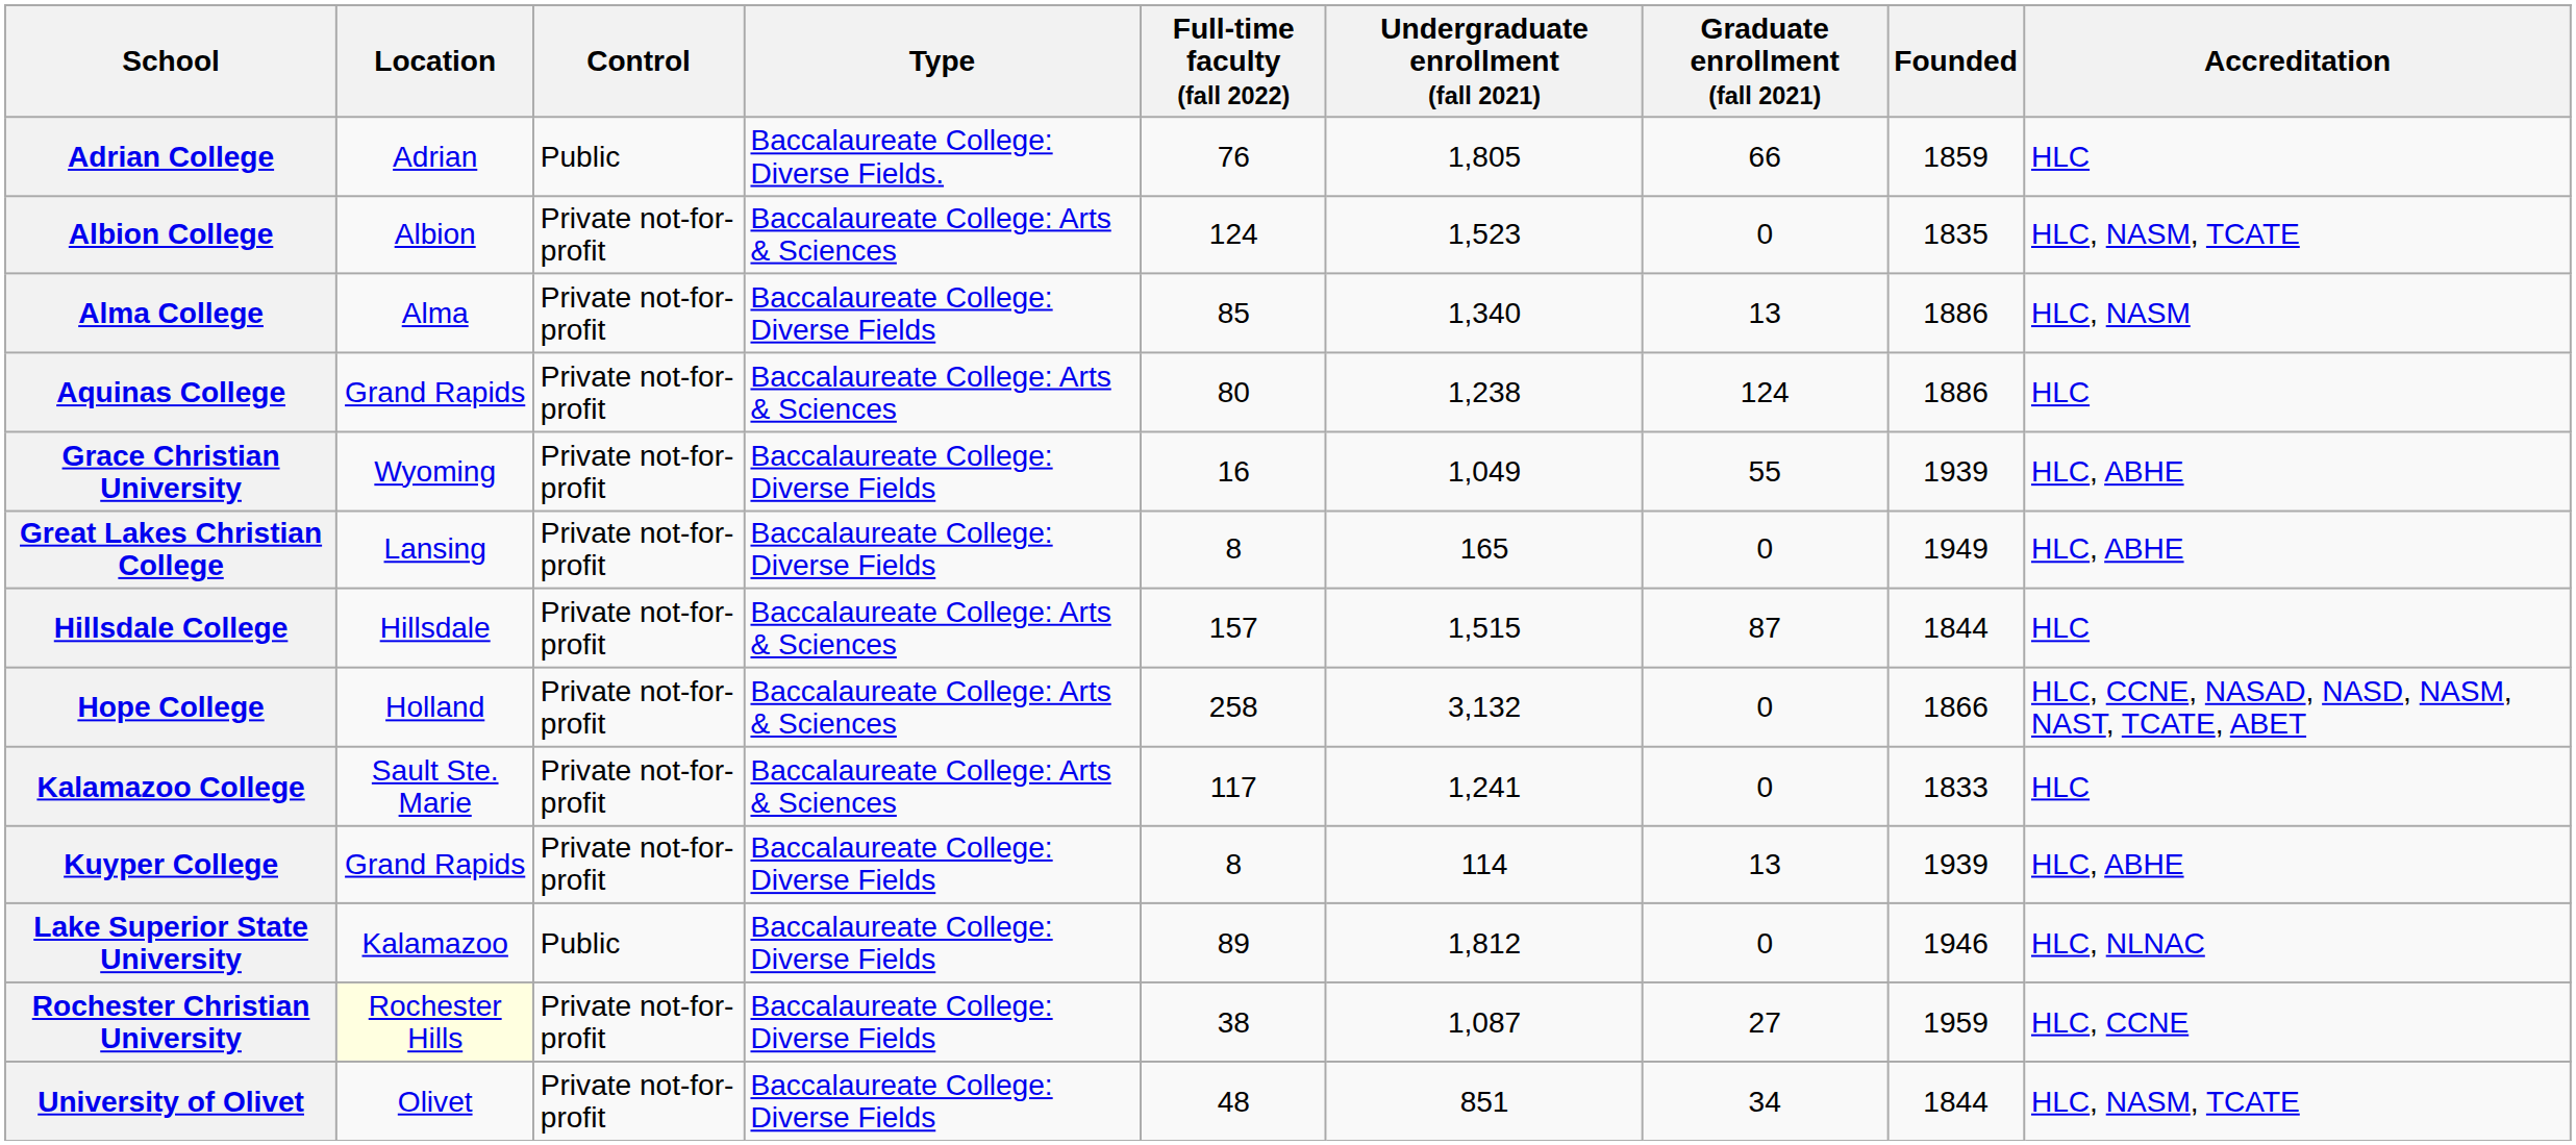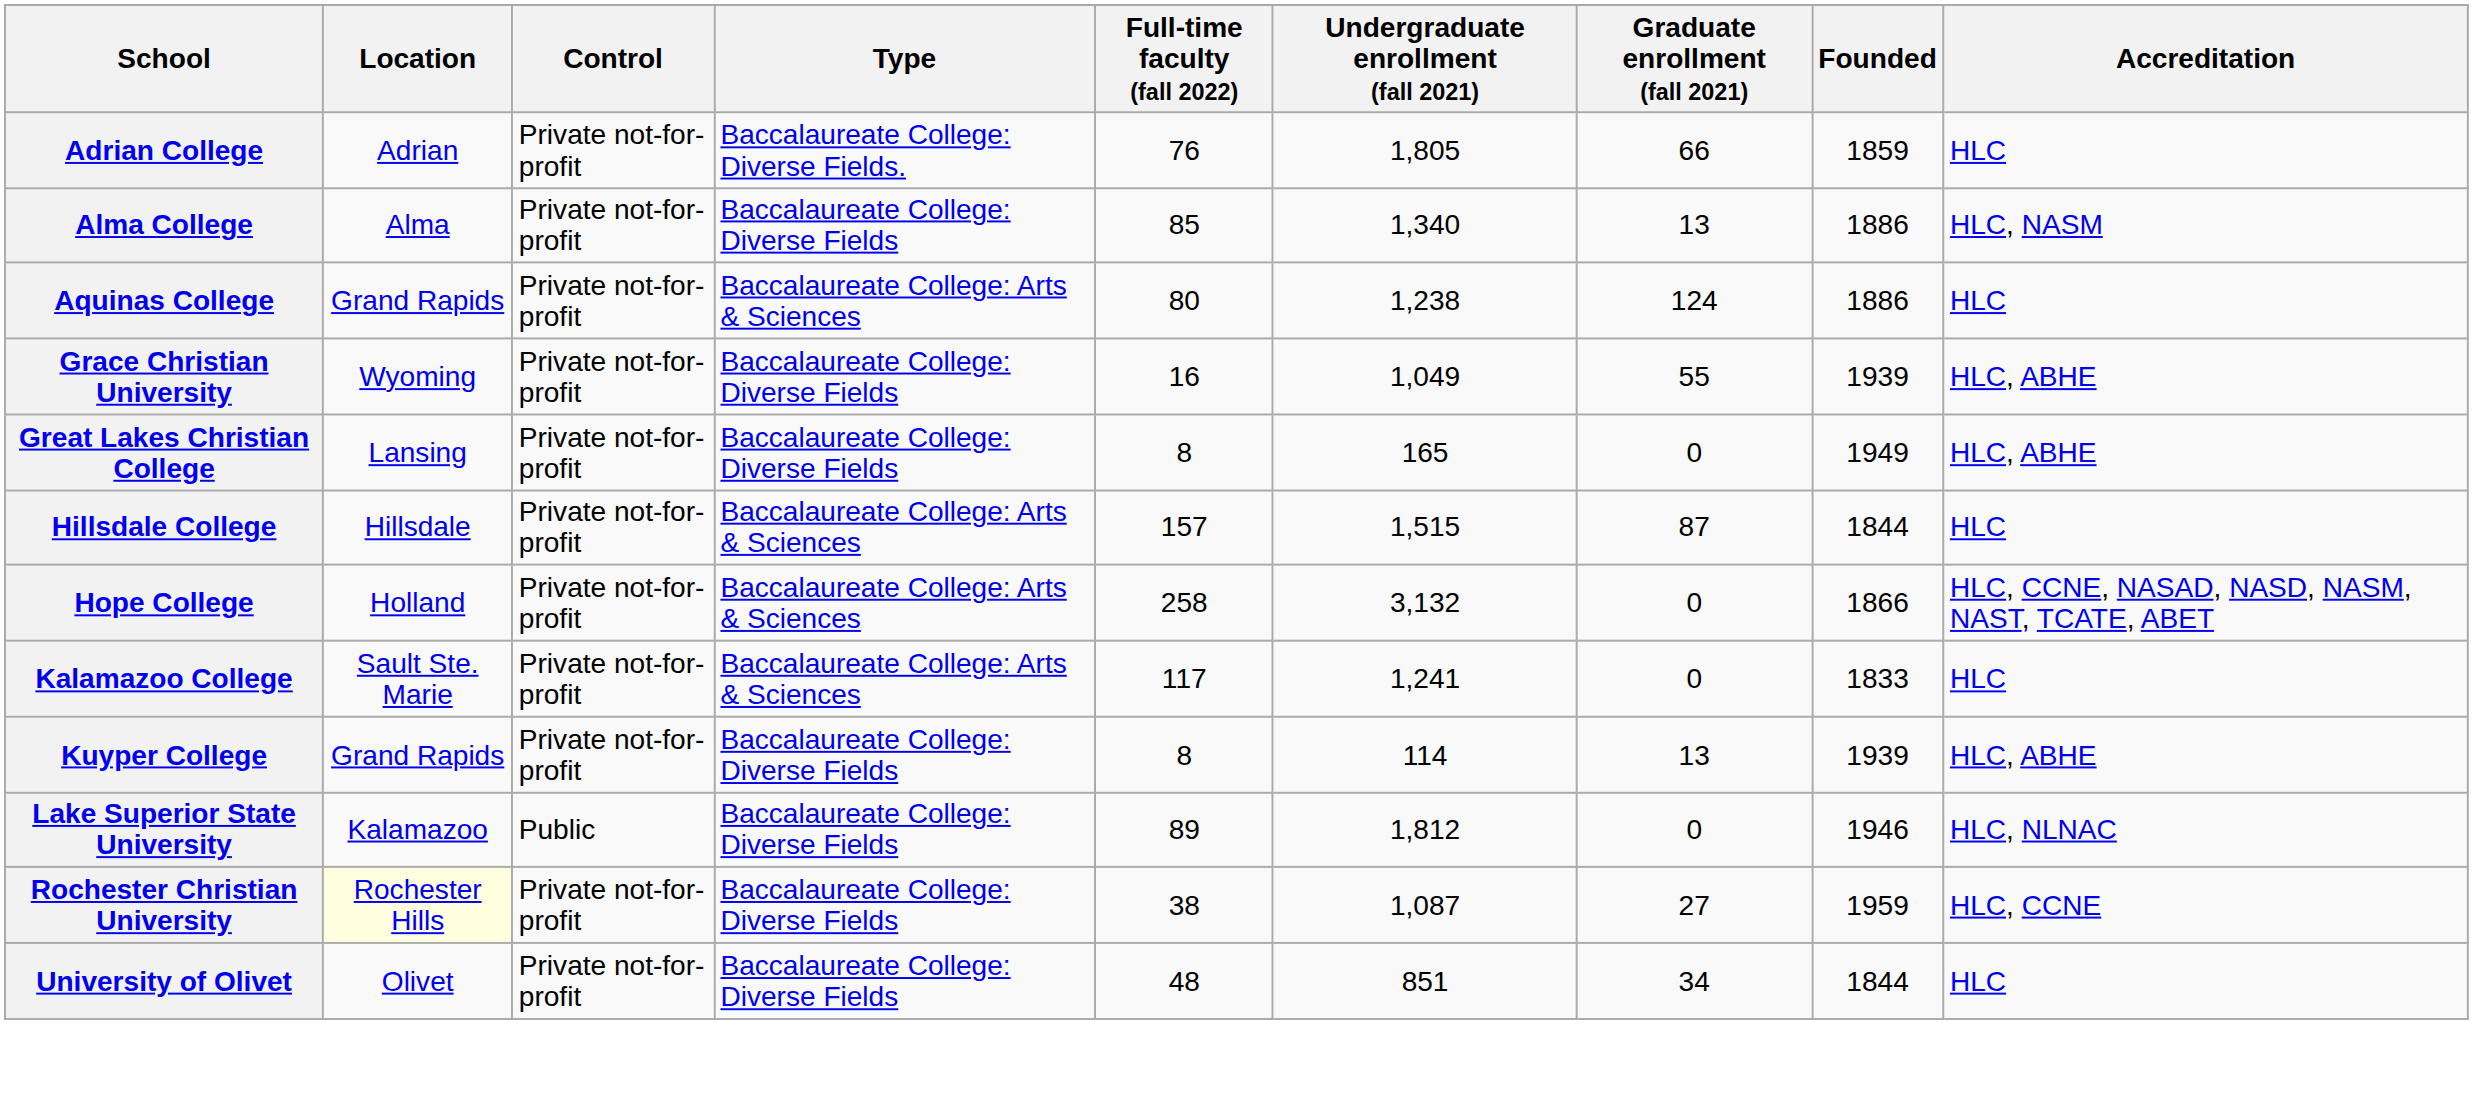Adrian College | Control: Public -> Private not-for-profit
- row: Albion College | Albion | Private not-for-profit | Baccalaureate College: Arts & Sciences | 124 | 1,523 | 0 | 1835 | HLC, NASM, TCATE
University of Olivet | Accreditation: HLC, NASM, TCATE -> HLC
